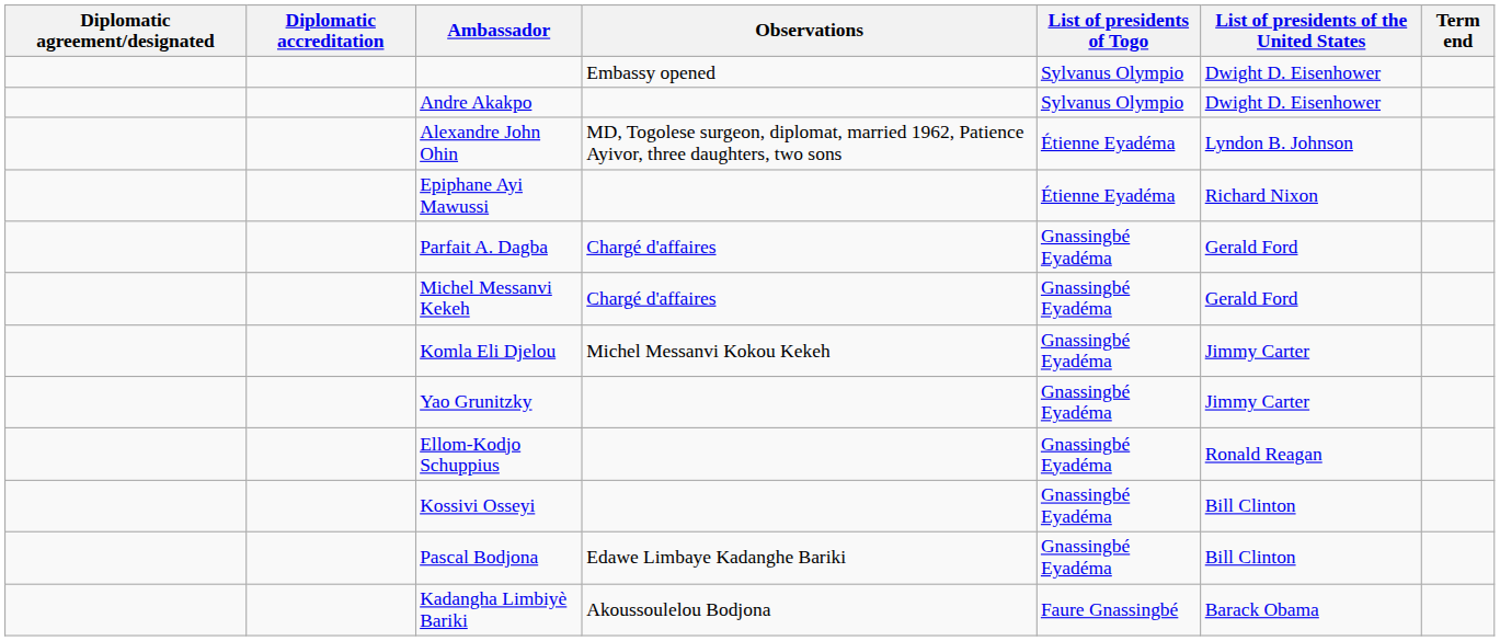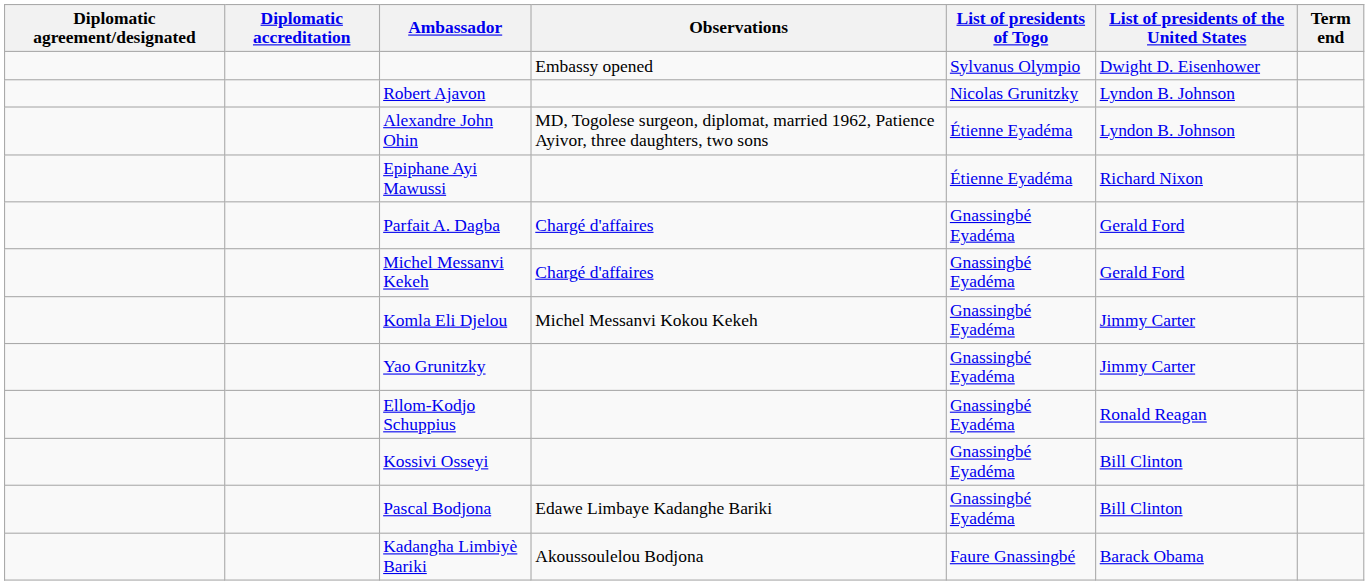- row: Andre Akakpo | Sylvanus Olympio | Dwight D. Eisenhower
+ row: Robert Ajavon | Nicolas Grunitzky | Lyndon B. Johnson
